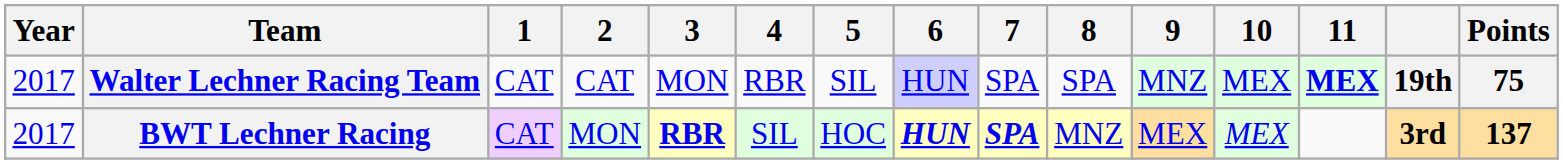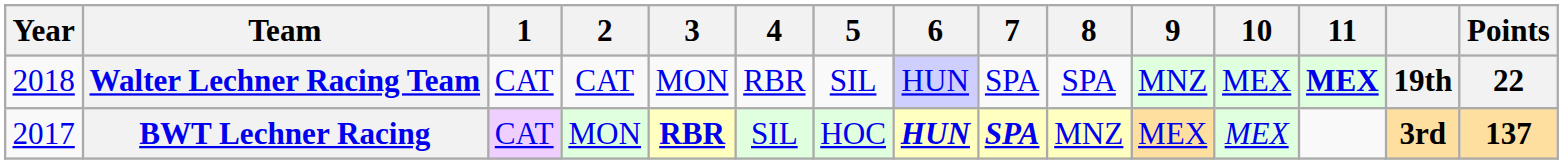Walter Lechner Racing Team | Year: 2017 -> 2018
Walter Lechner Racing Team | Points: 75 -> 22
